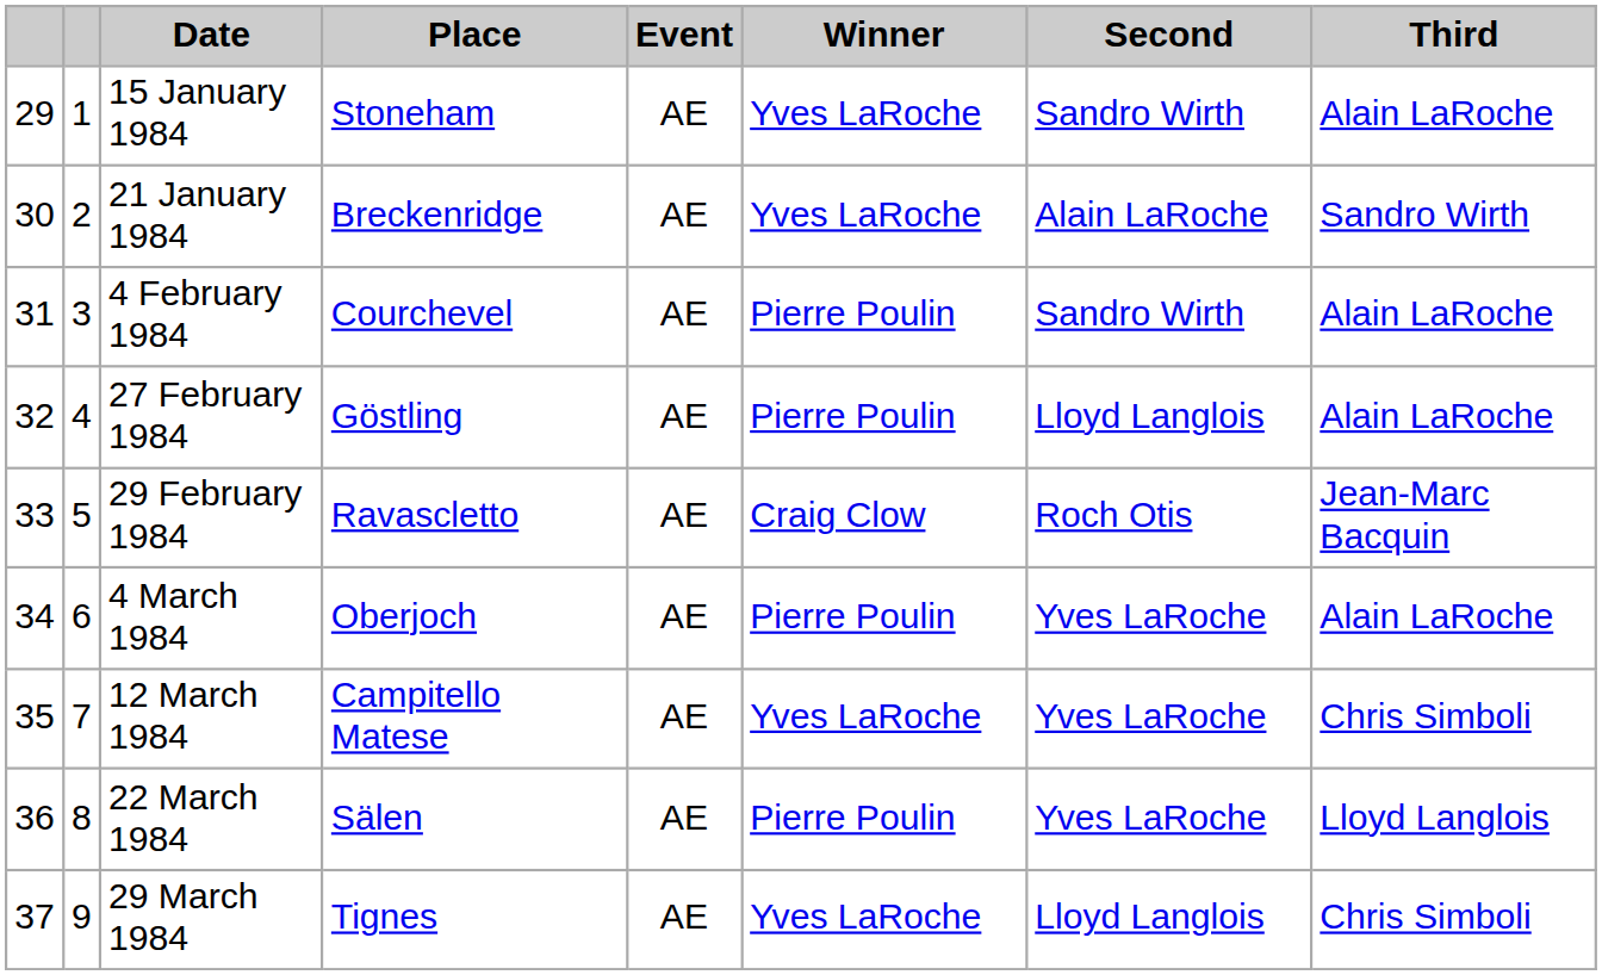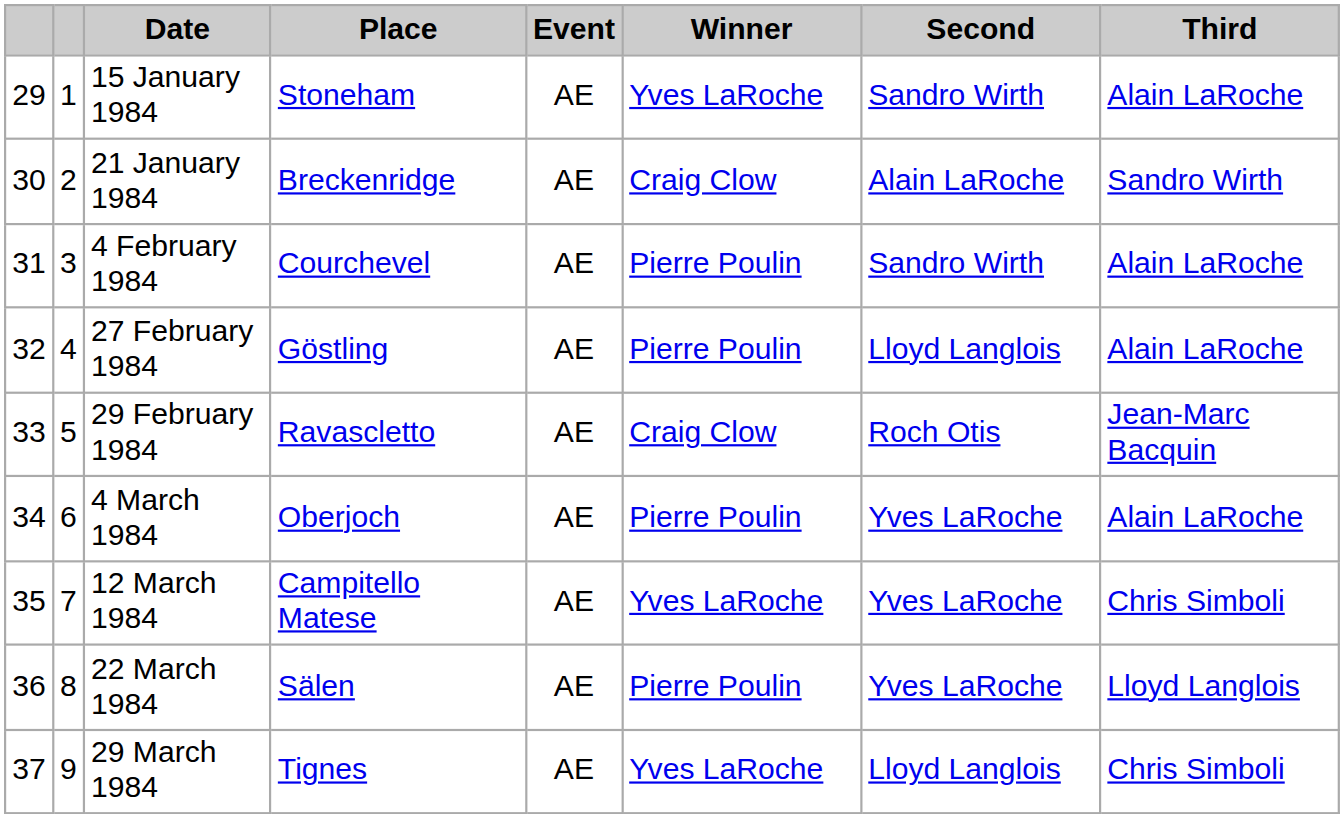21 January 1984 | Winner: Yves LaRoche -> Craig Clow
